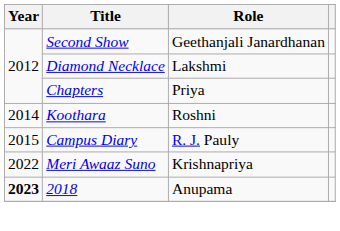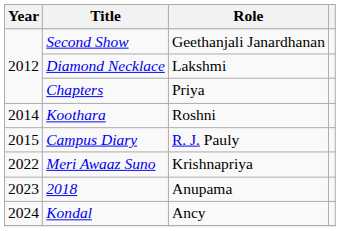2018 | Year: bold -> normal
+ row: 2024 | Kondal | Ancy
